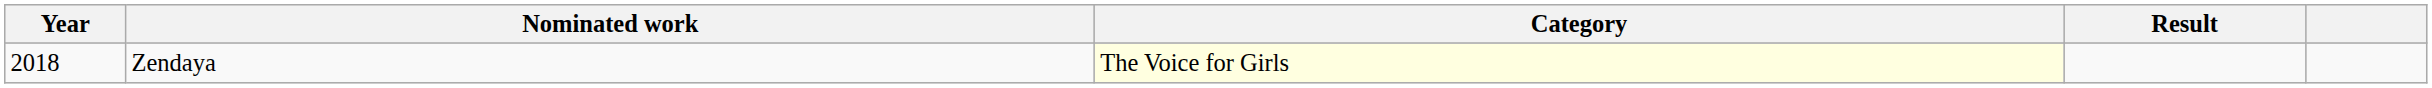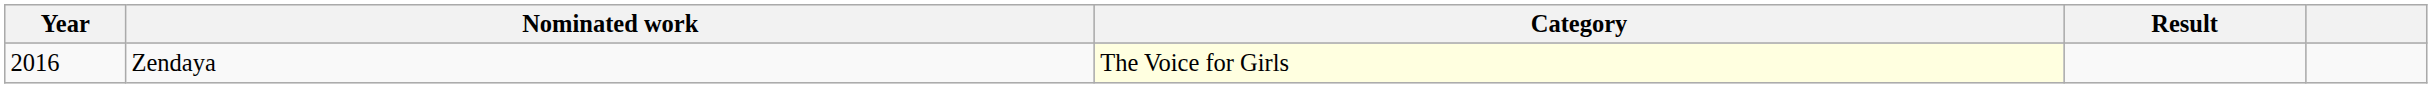Zendaya | Year: 2018 -> 2016
